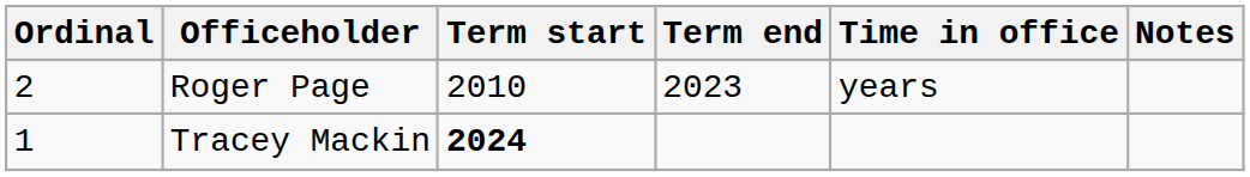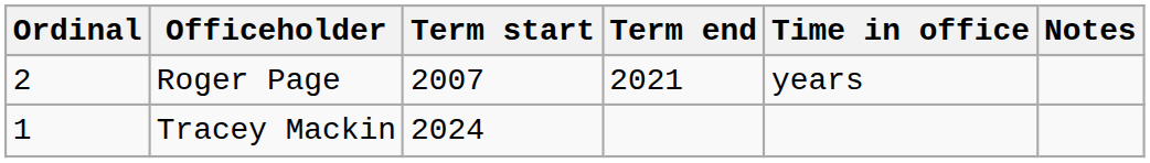Roger Page | Term start: 2010 -> 2007
Roger Page | Term end: 2023 -> 2021
Tracey Mackin | Term start: bold -> normal
